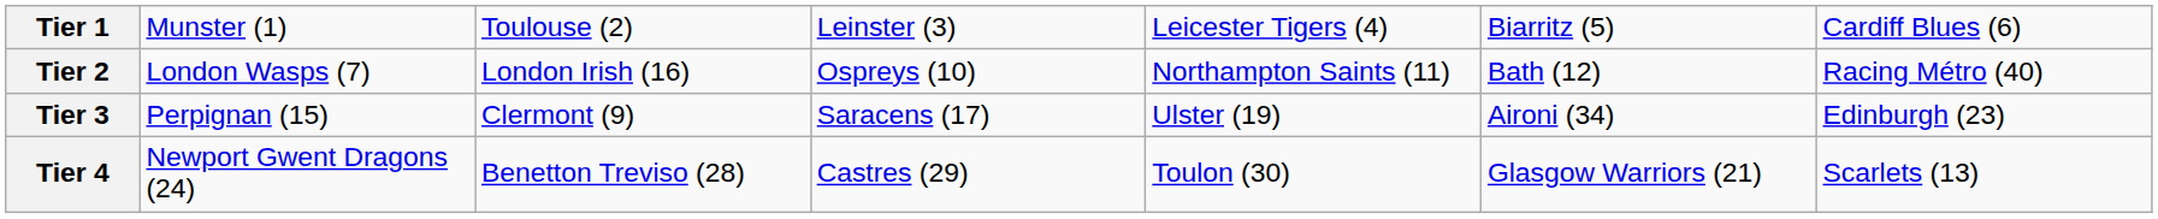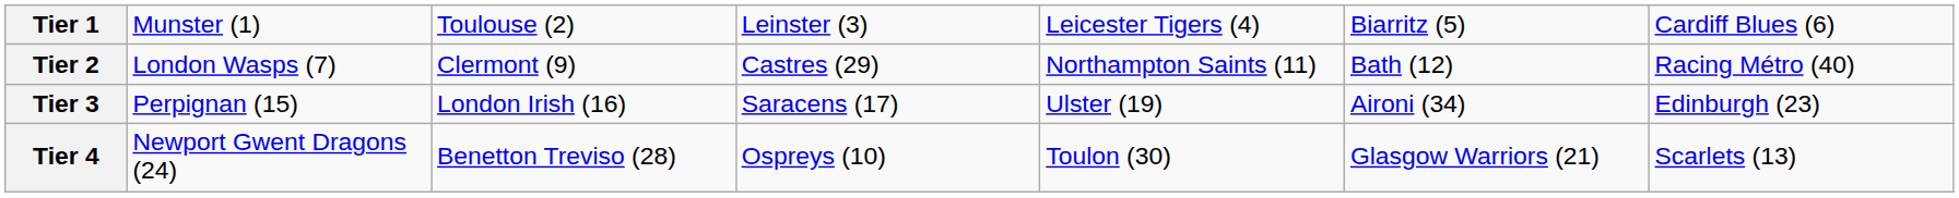Tier 2 | column 3: London Irish (16) -> Clermont (9)
Tier 2 | column 4: Ospreys (10) -> Castres (29)
Tier 3 | column 3: Clermont (9) -> London Irish (16)
Tier 4 | column 4: Castres (29) -> Ospreys (10)
